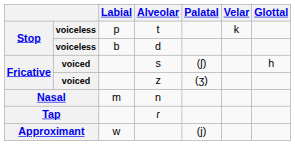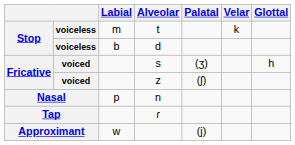t | Labial: p -> m
s | Palatal: (ʃ) -> (ʒ)
z | Palatal: (ʒ) -> (ʃ)
n | Labial: m -> p
